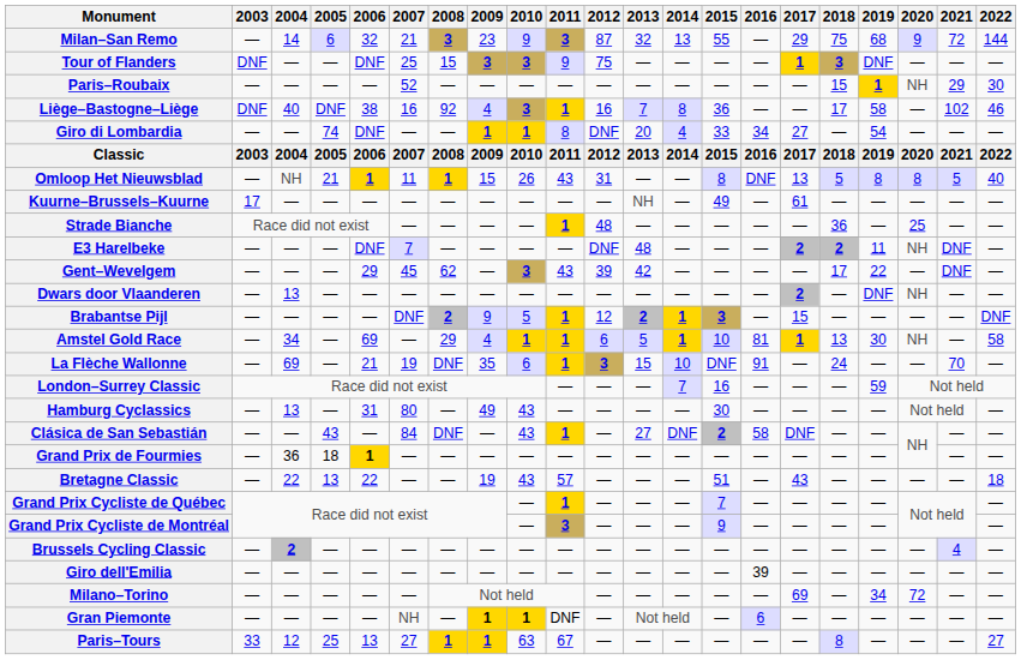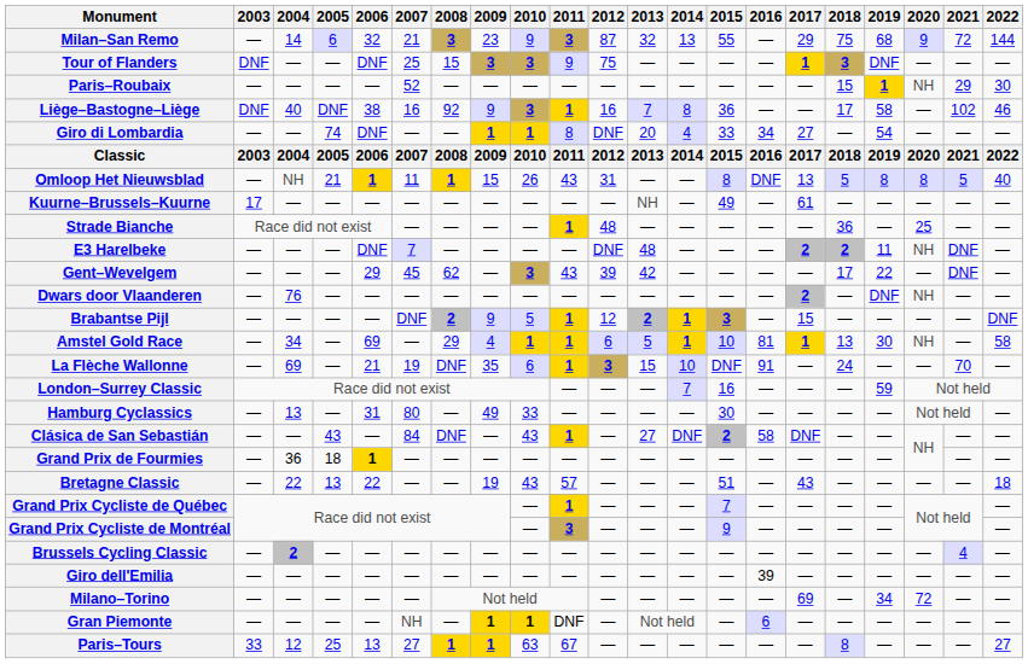Liège–Bastogne–Liège | 2009: 4 -> 9
Dwars door Vlaanderen | 2004: 13 -> 76
Hamburg Cyclassics | 2010: 43 -> 33
